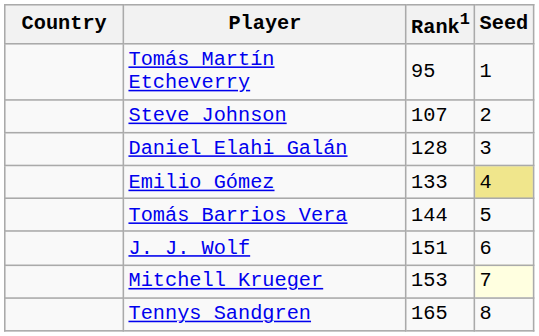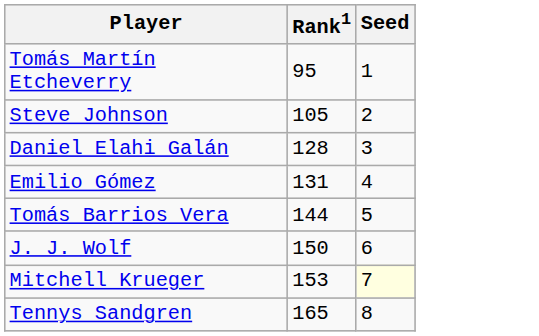- column: Country
Steve Johnson | Rank1: 107 -> 105
Emilio Gómez | Rank1: 133 -> 131
Emilio Gómez | Seed: khaki background -> no background
J. J. Wolf | Rank1: 151 -> 150
